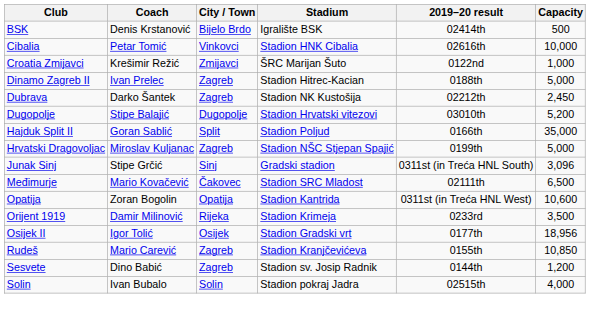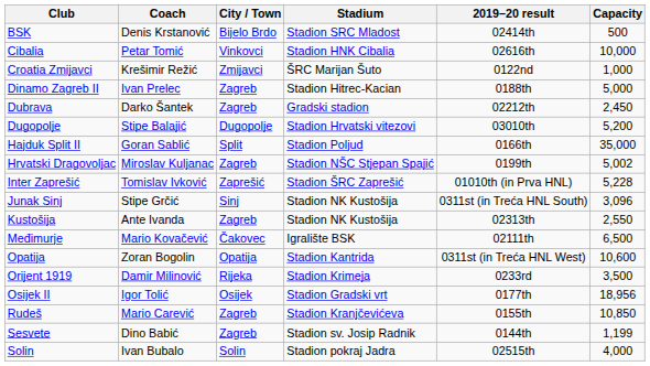BSK | Stadium: Igralište BSK -> Stadion SRC Mladost
Dubrava | Stadium: Stadion NK Kustošija -> Gradski stadion
Hrvatski Dragovoljac | Capacity: 5,000 -> 5,002
+ row: Inter Zaprešić | Tomislav Ivković | Zaprešić | Stadion ŠRC Zaprešić | 01010th (in Prva HNL) | 5,228
Junak Sinj | Stadium: Gradski stadion -> Stadion NK Kustošija
+ row: Kustošija | Ante Ivanda | Zagreb | Stadion NK Kustošija | 02313th | 2,550
Međimurje | Stadium: Stadion SRC Mladost -> Igralište BSK
Sesvete | Capacity: 1,200 -> 1,199
